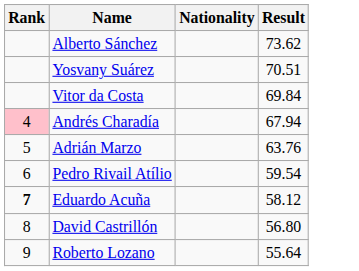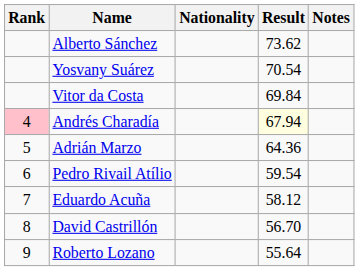+ column: Notes
Yosvany Suárez | Result: 70.51 -> 70.54
Andrés Charadía | Result: no background -> lightyellow background
Adrián Marzo | Result: 63.76 -> 64.36
Eduardo Acuña | Rank: bold -> normal
David Castrillón | Result: 56.80 -> 56.70
